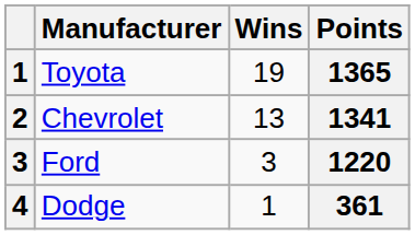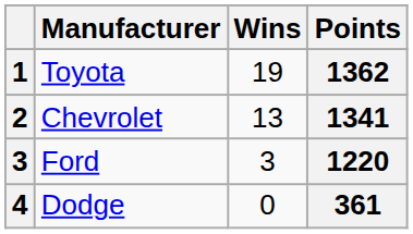Toyota | Points: 1365 -> 1362
Dodge | Wins: 1 -> 0
